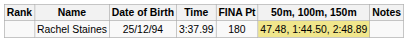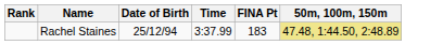- column: Notes
Rachel Staines | FINA Pt: 180 -> 183
